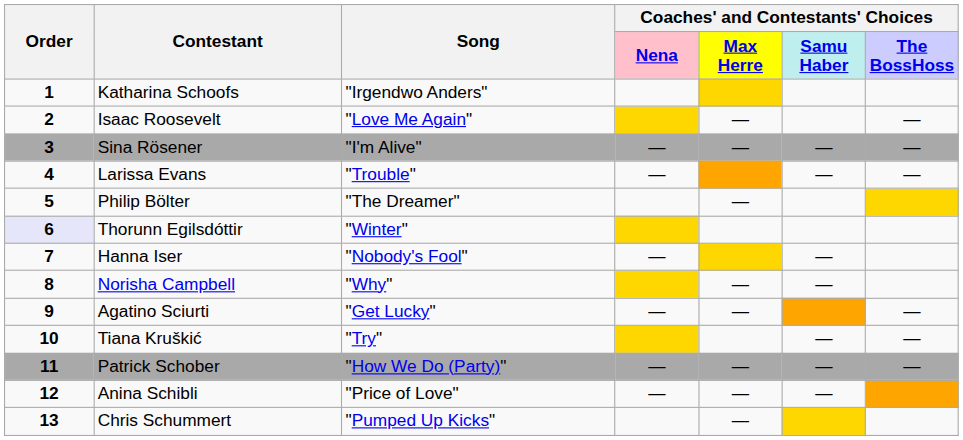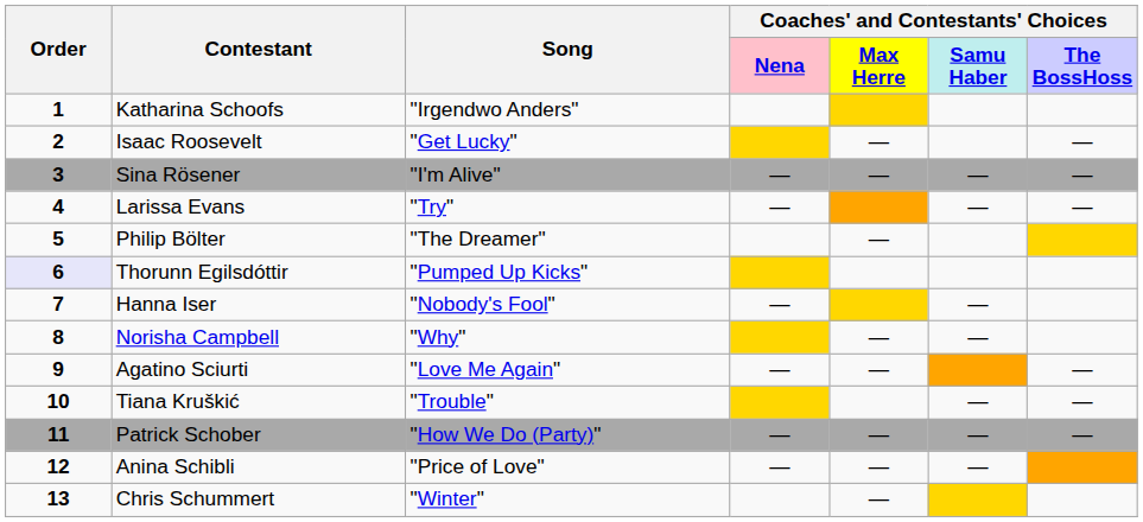Isaac Roosevelt | Song: "Love Me Again" -> "Get Lucky"
Larissa Evans | Song: "Trouble" -> "Try"
Thorunn Egilsdóttir | Song: "Winter" -> "Pumped Up Kicks"
Agatino Sciurti | Song: "Get Lucky" -> "Love Me Again"
Tiana Kruškić | Song: "Try" -> "Trouble"
Chris Schummert | Song: "Pumped Up Kicks" -> "Winter"
